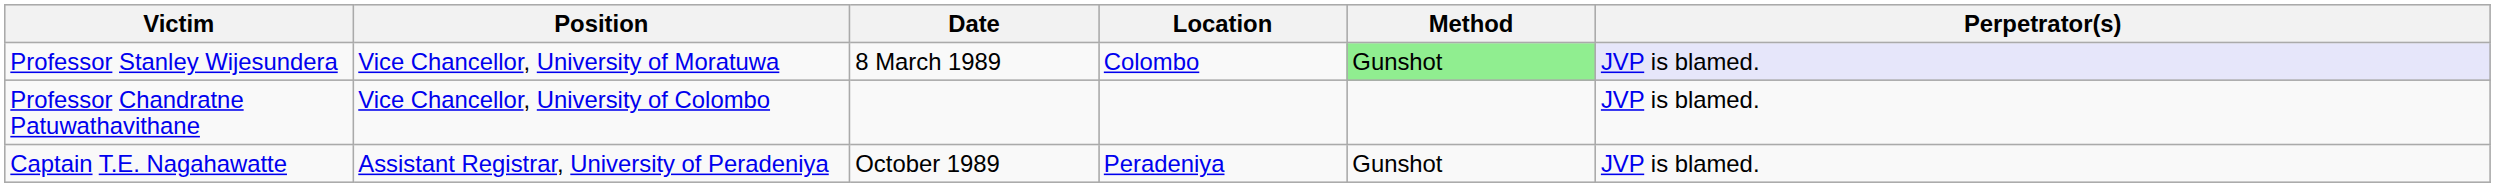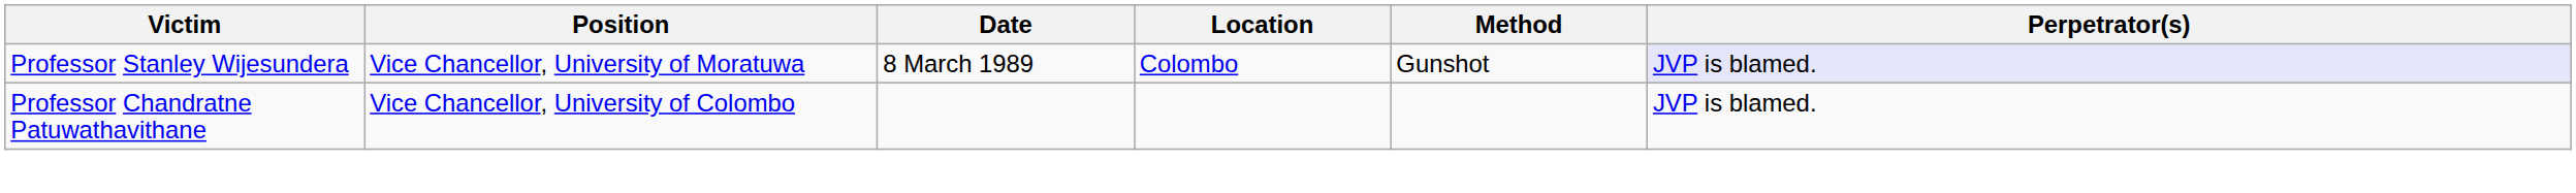Professor Stanley Wijesundera | Method: lightgreen background -> no background
- row: Captain T.E. Nagahawatte | Assistant Registrar, University of Peradeniya | October 1989 | Peradeniya | Gunshot | JVP is blamed.
